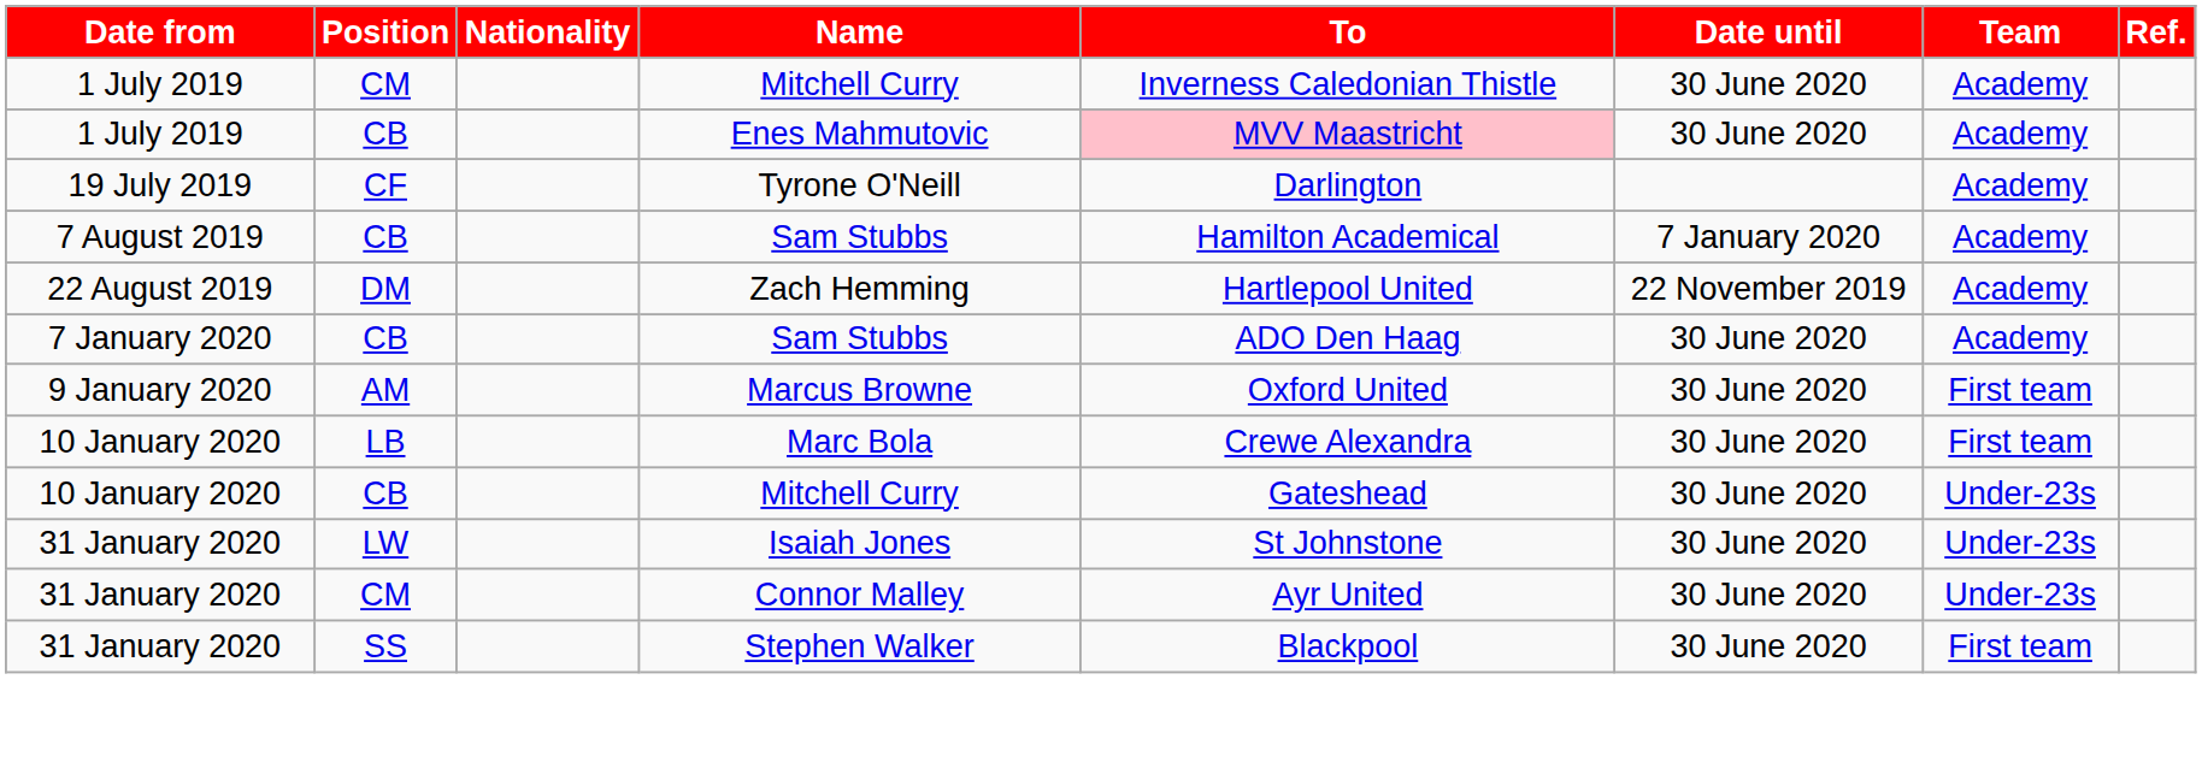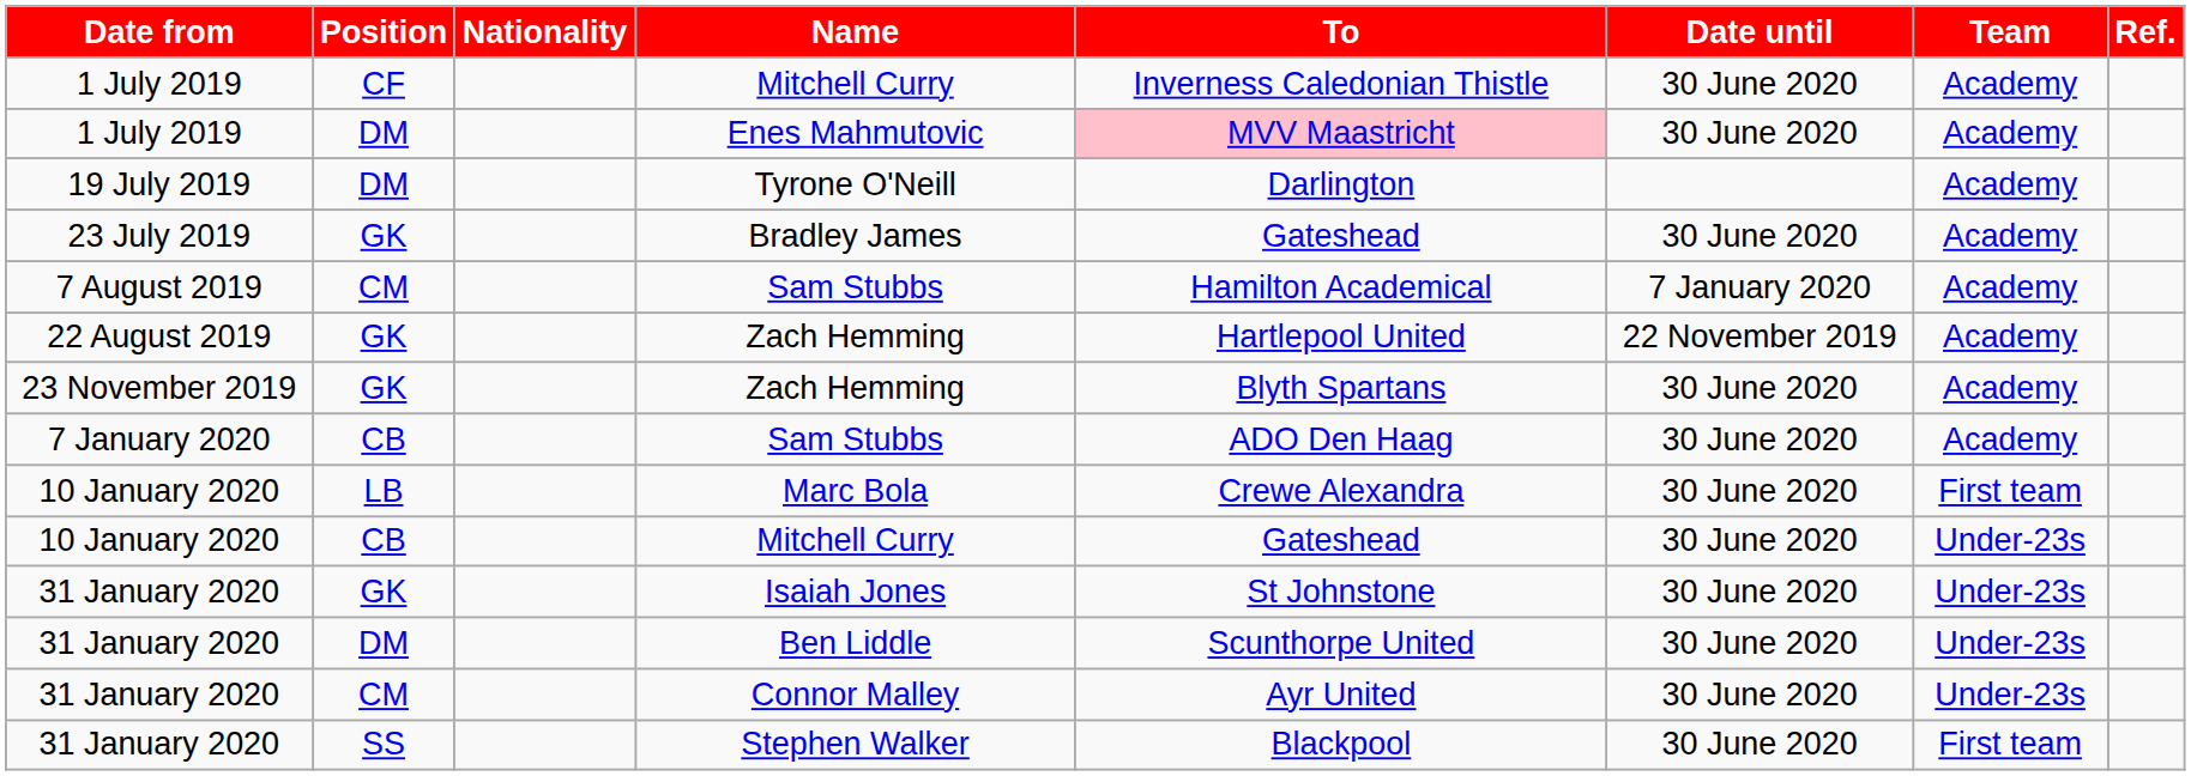1 July 2019 / Mitchell Curry | Position: CM -> CF
Enes Mahmutovic | Position: CB -> DM
Tyrone O'Neill | Position: CF -> DM
+ row: 23 July 2019 | GK | Bradley James | Gateshead | 30 June 2020 | Academy
7 August 2019 / Sam Stubbs | Position: CB -> CM
22 August 2019 / Zach Hemming | Position: DM -> GK
+ row: 23 November 2019 | GK | Zach Hemming | Blyth Spartans | 30 June 2020 | Academy
- row: 9 January 2020 | AM | Marcus Browne | Oxford United | 30 June 2020 | First team
Isaiah Jones | Position: LW -> GK
+ row: 31 January 2020 | DM | Ben Liddle | Scunthorpe United | 30 June 2020 | Under-23s
